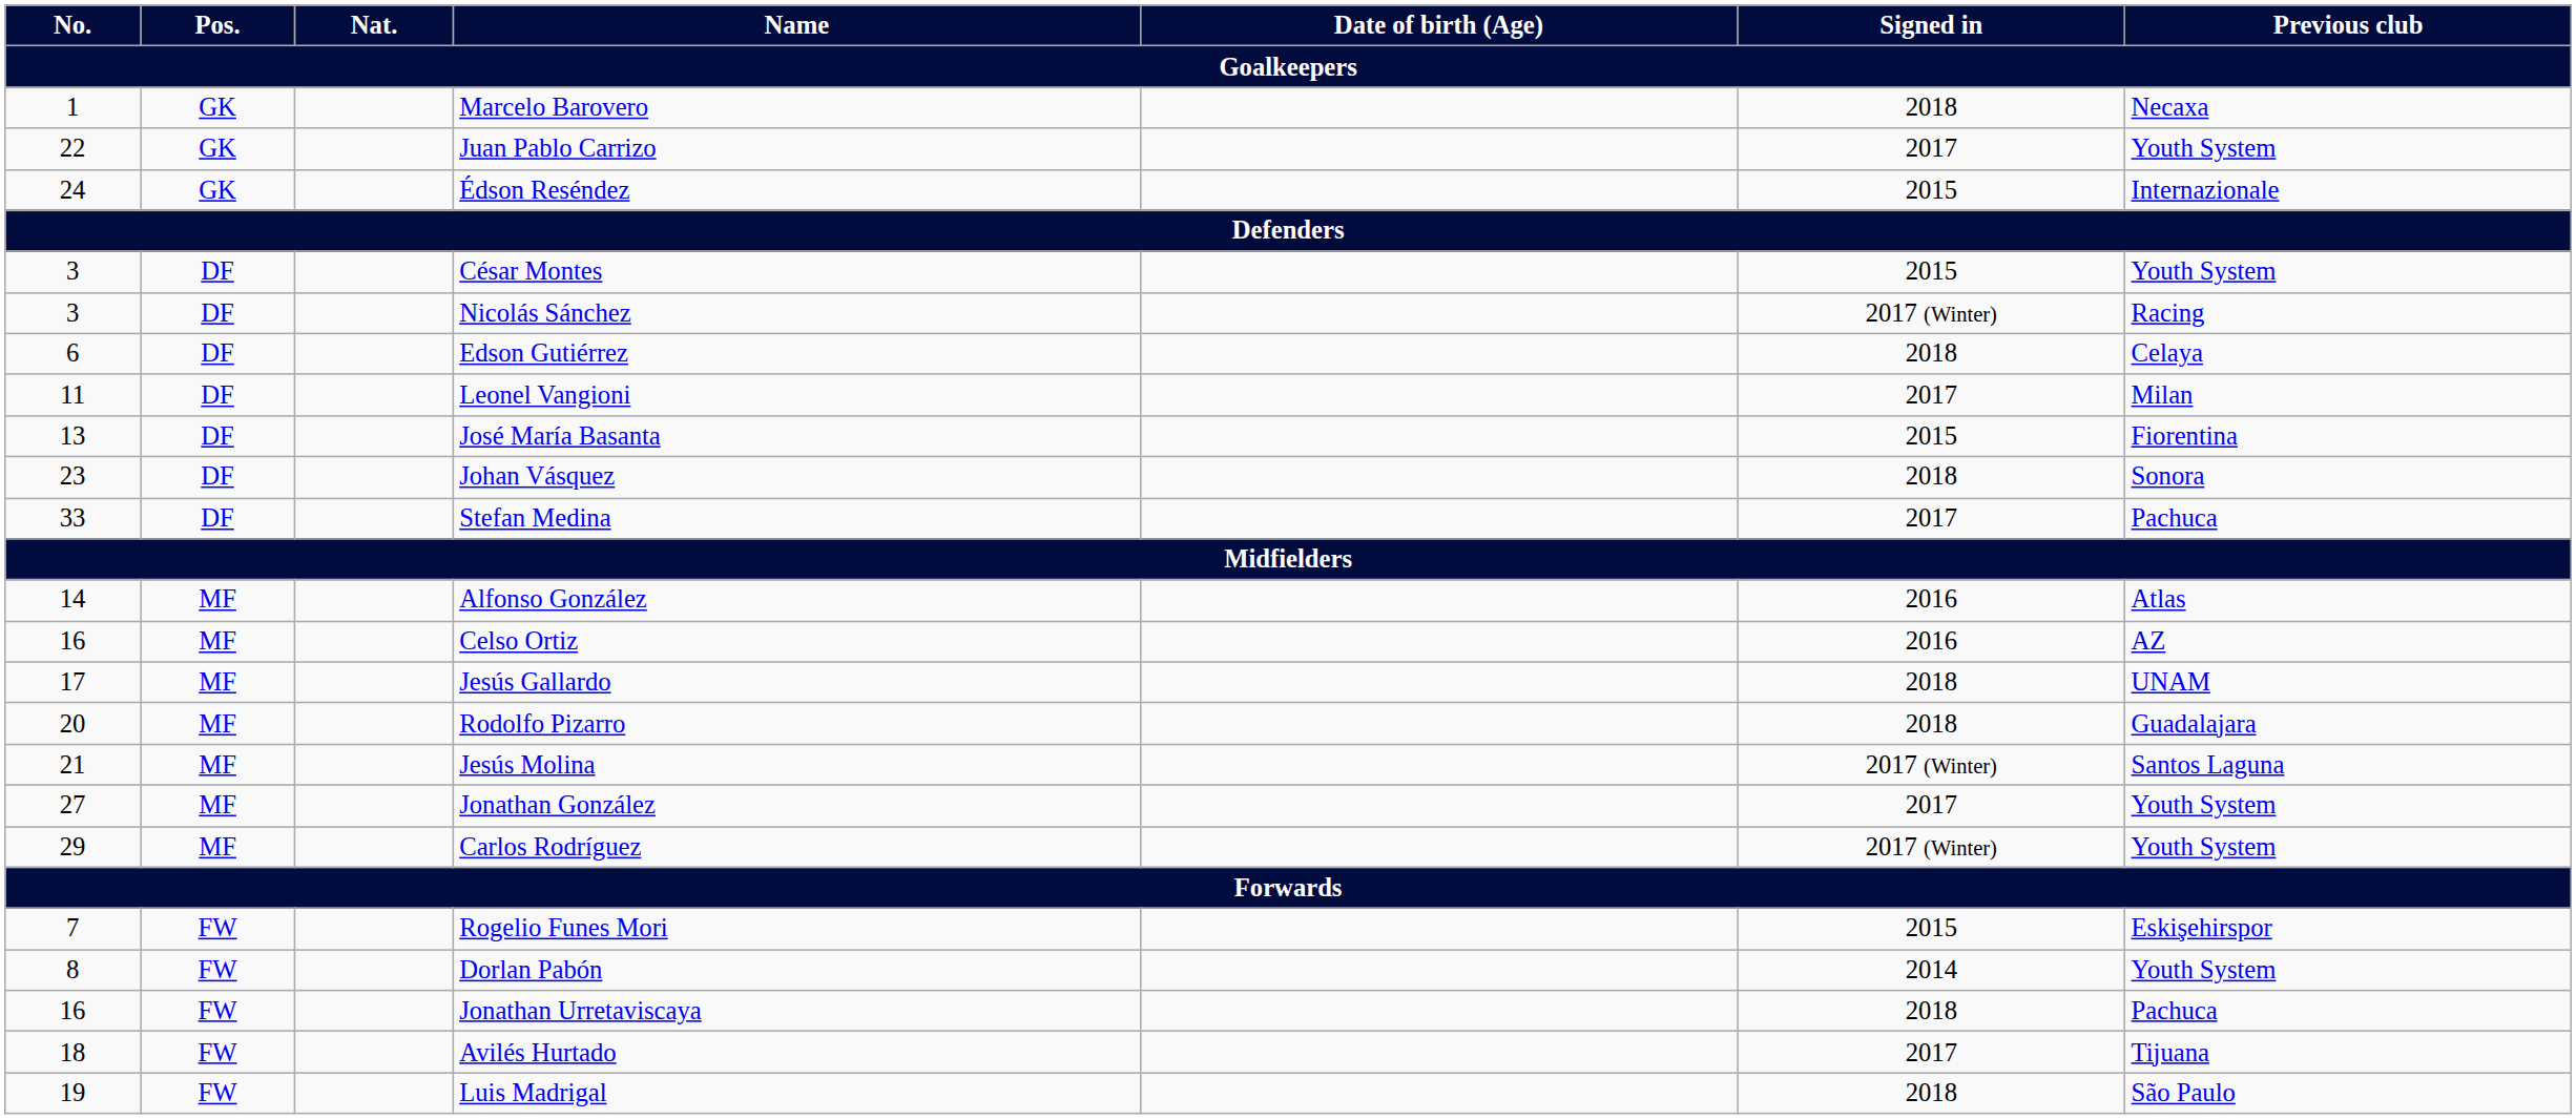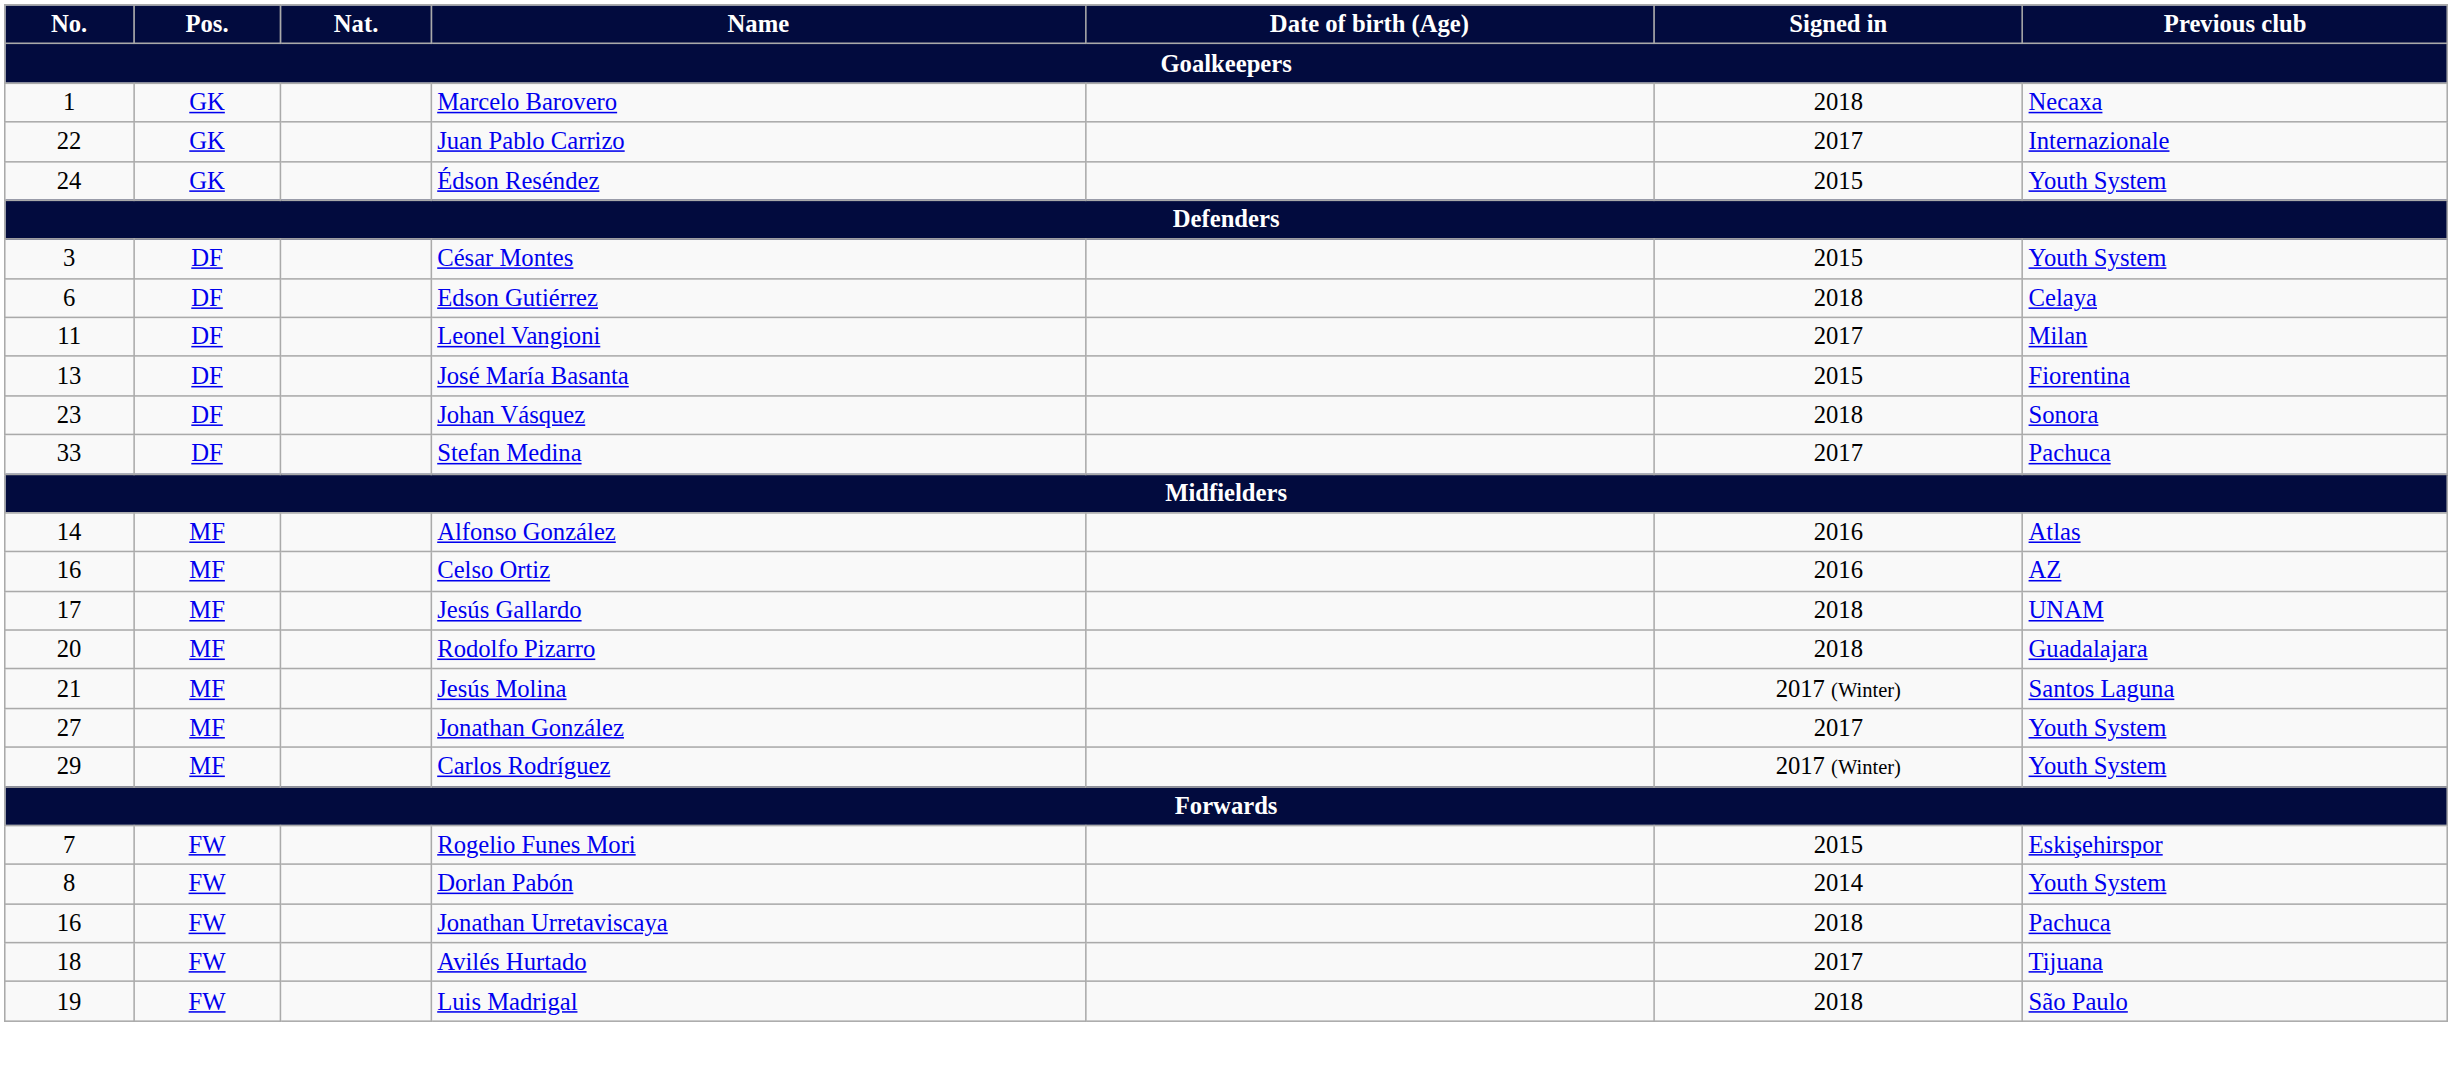Juan Pablo Carrizo | Previous club: Youth System -> Internazionale
Édson Reséndez | Previous club: Internazionale -> Youth System
- row: 3 | DF | Nicolás Sánchez | 2017 (Winter) | Racing
